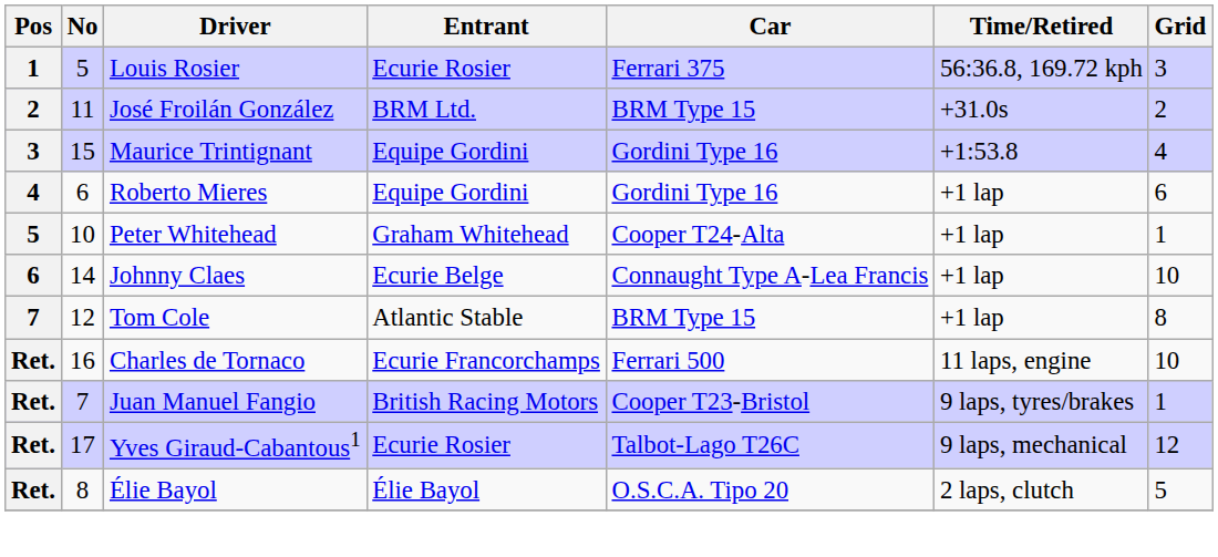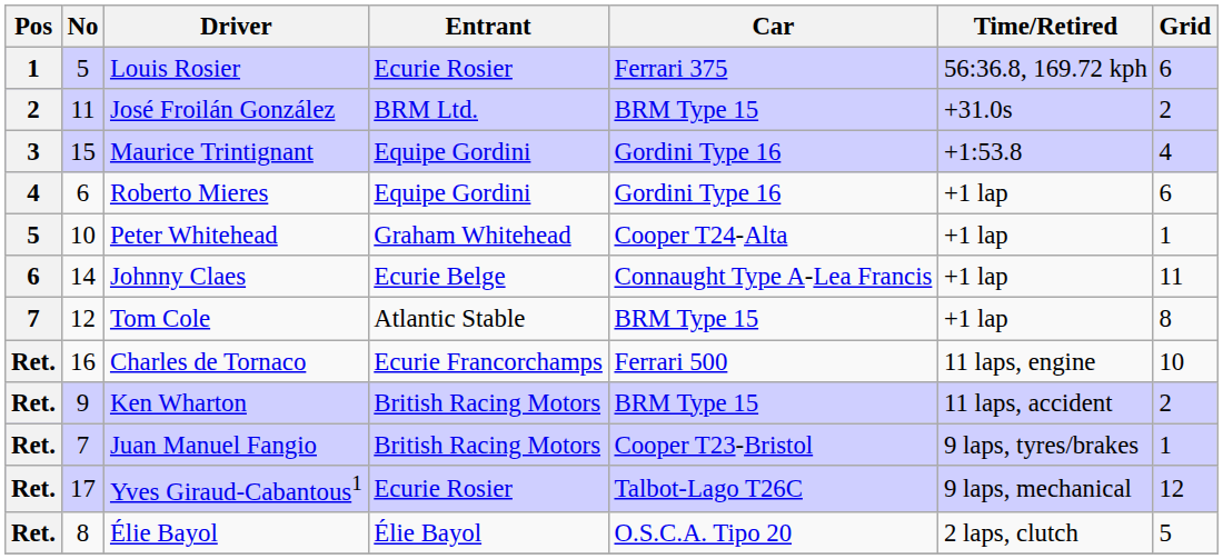Louis Rosier | Grid: 3 -> 6
Johnny Claes | Grid: 10 -> 11
+ row: Ret. | 9 | Ken Wharton | British Racing Motors | BRM Type 15 | 11 laps, accident | 2
